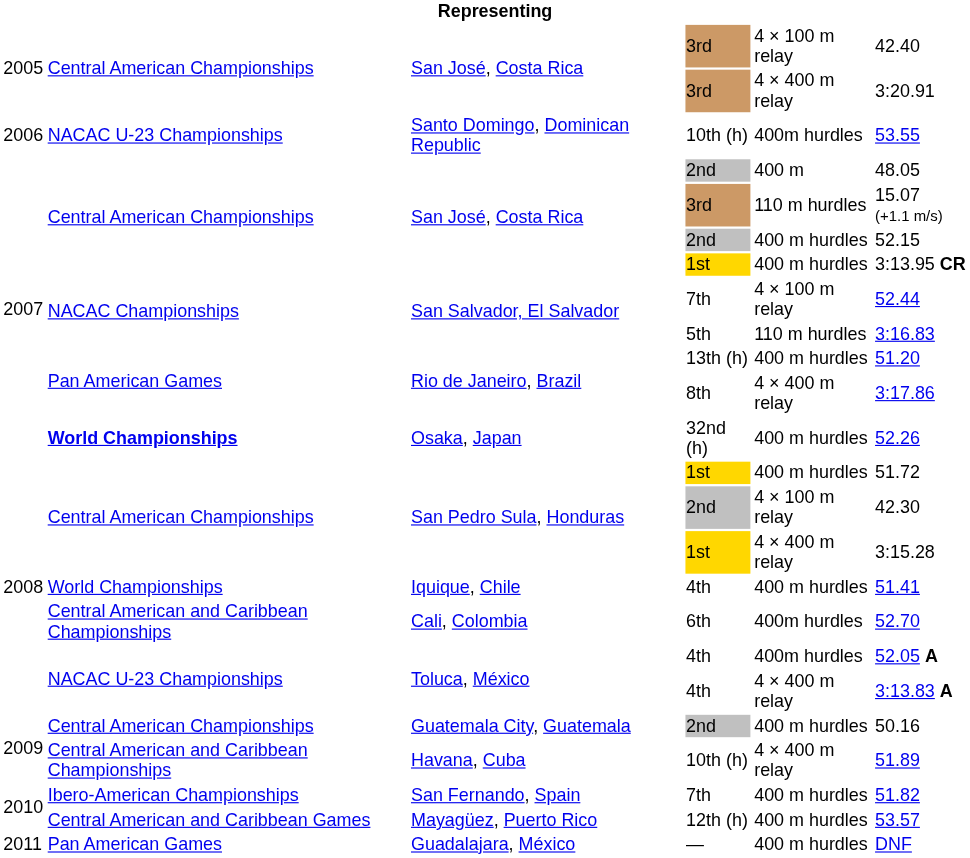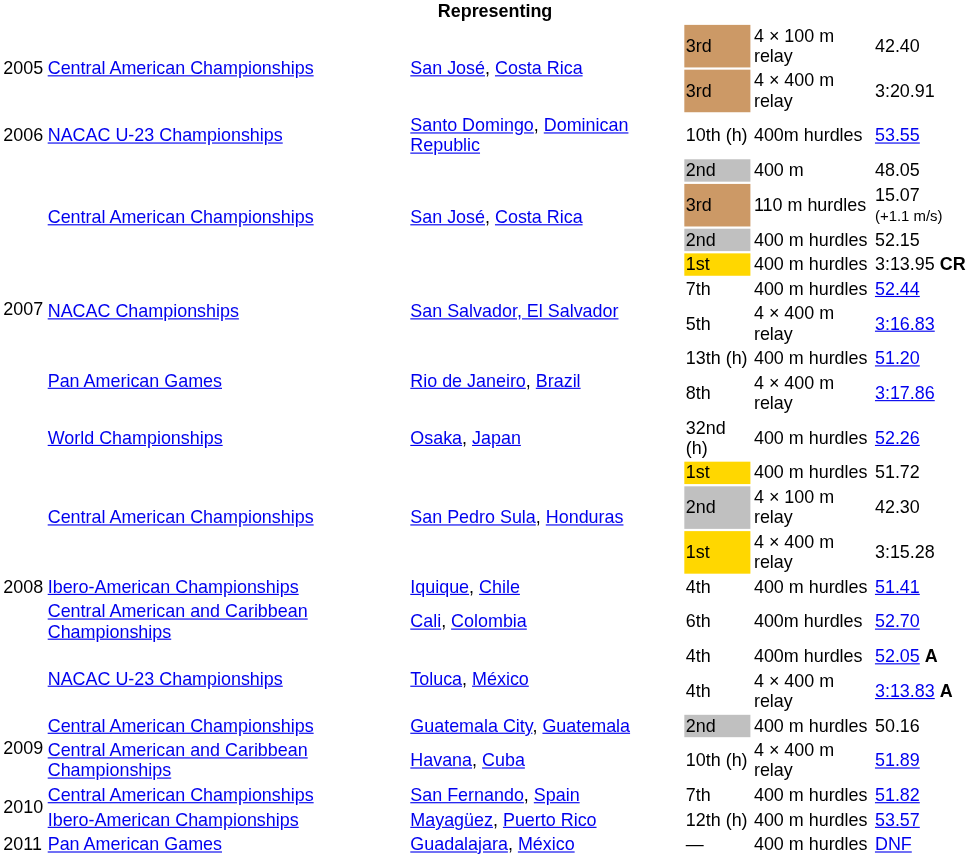San Salvador, El Salvador / 7th | column 5: 4 × 100 m relay -> 400 m hurdles
San Salvador, El Salvador / 5th | column 5: 110 m hurdles -> 4 × 400 m relay
Osaka, Japan | column 2: bold -> normal
Iquique, Chile | column 2: World Championships -> Ibero-American Championships
San Fernando, Spain | column 2: Ibero-American Championships -> Central American Championships
Mayagüez, Puerto Rico | column 2: Central American and Caribbean Games -> Ibero-American Championships
